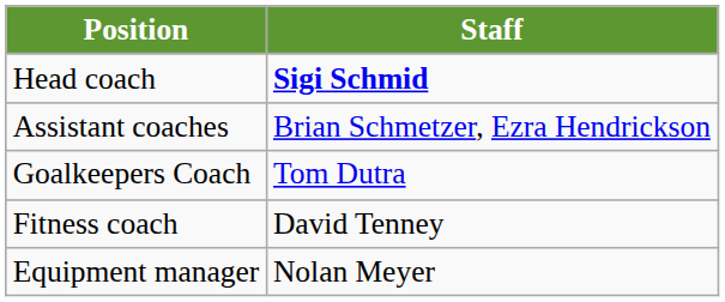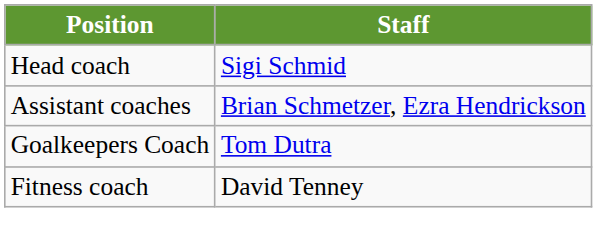Head coach | Staff: bold -> normal
- row: Equipment manager | Nolan Meyer
